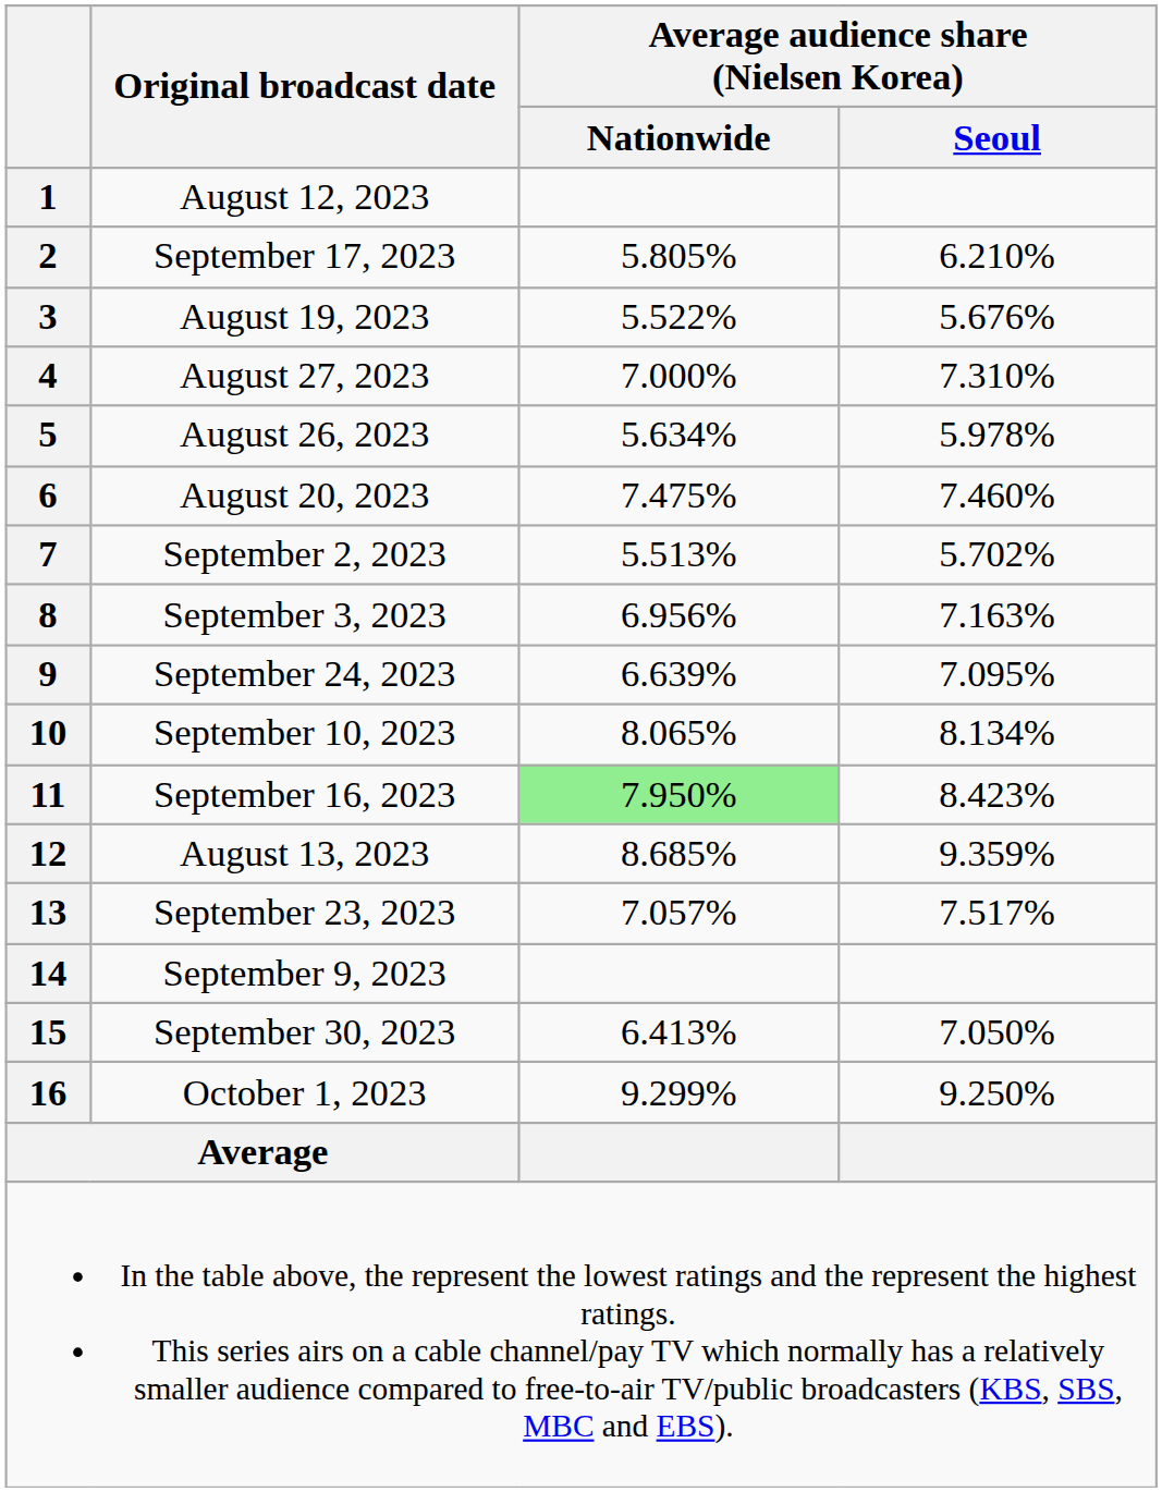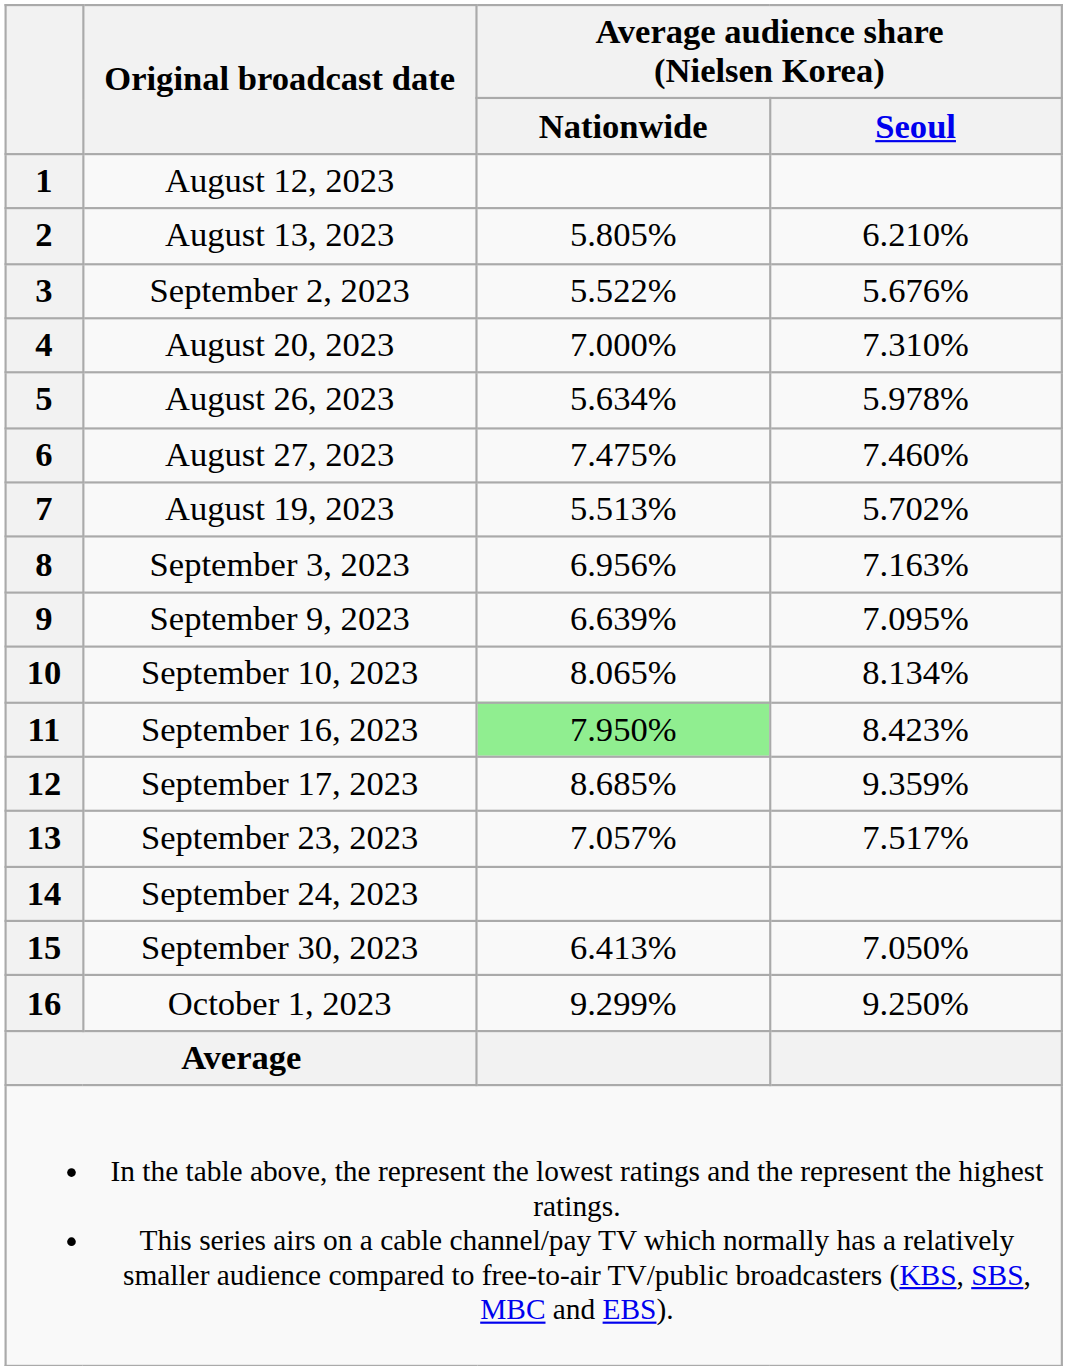2 | Original broadcast date: September 17, 2023 -> August 13, 2023
3 | Original broadcast date: August 19, 2023 -> September 2, 2023
4 | Original broadcast date: August 27, 2023 -> August 20, 2023
6 | Original broadcast date: August 20, 2023 -> August 27, 2023
7 | Original broadcast date: September 2, 2023 -> August 19, 2023
9 | Original broadcast date: September 24, 2023 -> September 9, 2023
12 | Original broadcast date: August 13, 2023 -> September 17, 2023
14 | Original broadcast date: September 9, 2023 -> September 24, 2023
